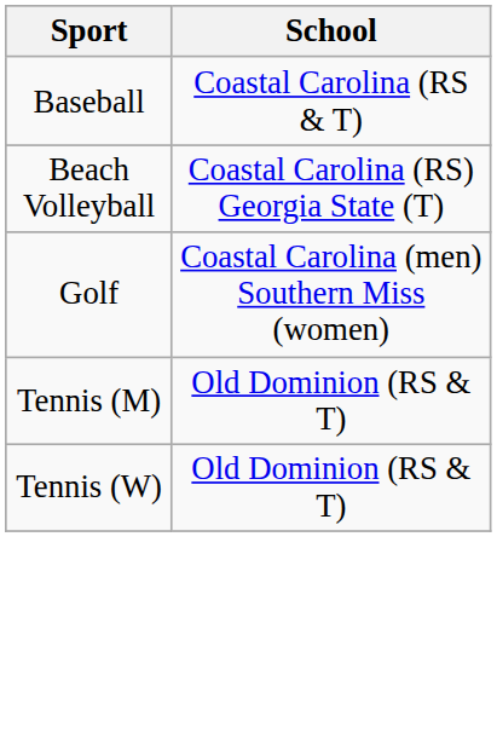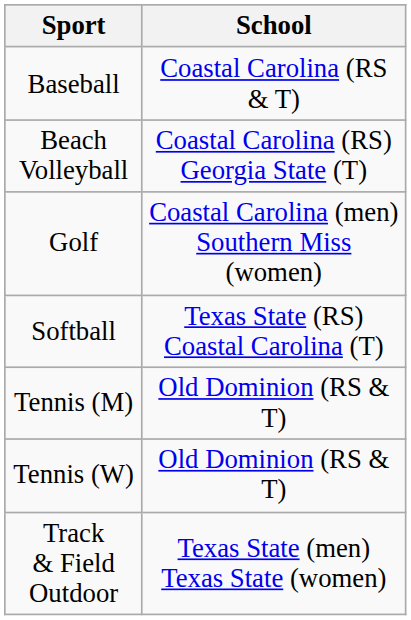+ row: Softball | Texas State (RS) Coastal Carolina (T)
+ row: Track & Field Outdoor | Texas State (men) Texas State (women)
